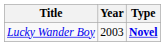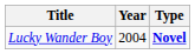Lucky Wander Boy | Year: 2003 -> 2004
